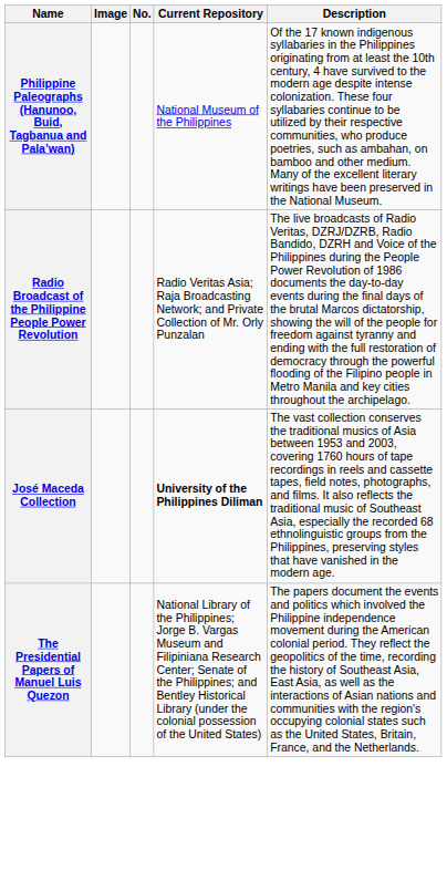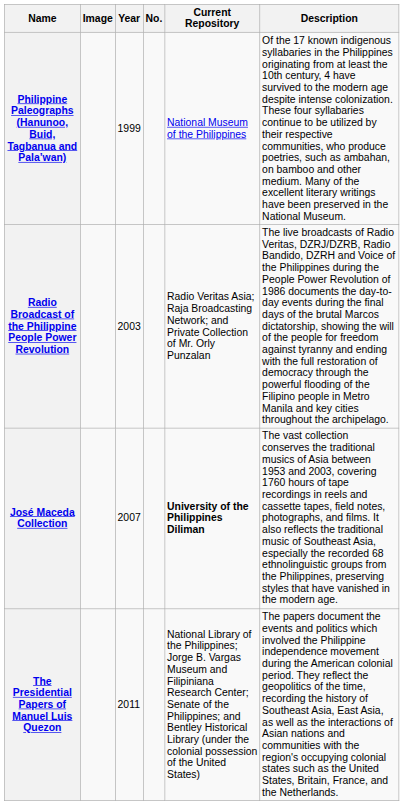+ column: Year | 1999 | 2003 | 2007 | 2011
